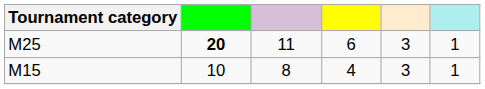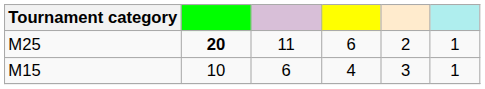M25 | column 5: 3 -> 2
M15 | column 3: 8 -> 6
